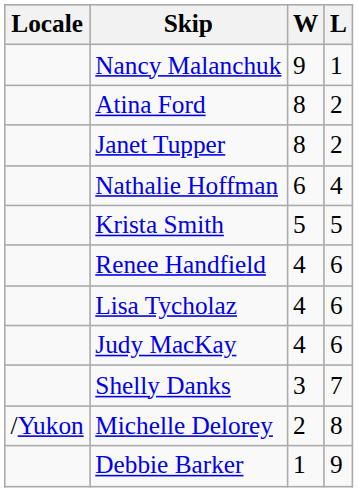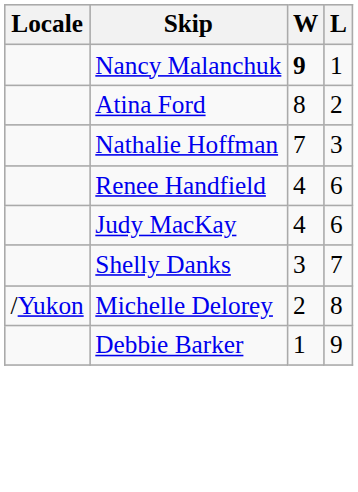Nancy Malanchuk | W: normal -> bold
- row: Janet Tupper | 8 | 2
Nathalie Hoffman | W: 6 -> 7
Nathalie Hoffman | L: 4 -> 3
- row: Krista Smith | 5 | 5
- row: Lisa Tycholaz | 4 | 6
